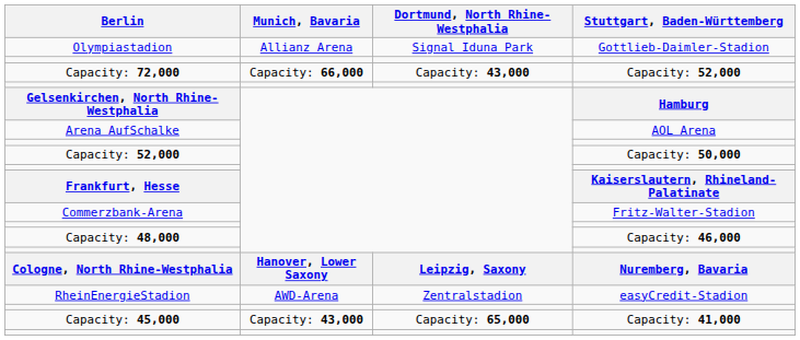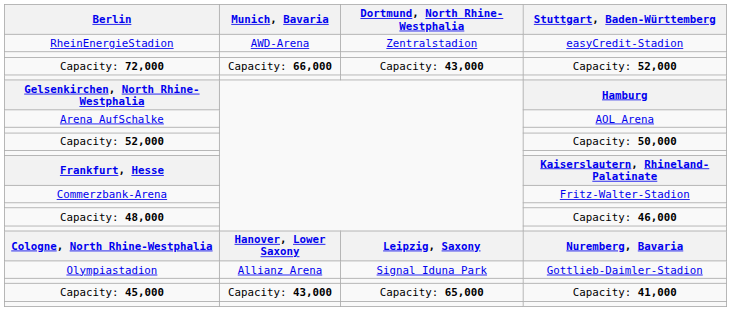rows swapped: Olympiastadion <-> RheinEnergieStadion
